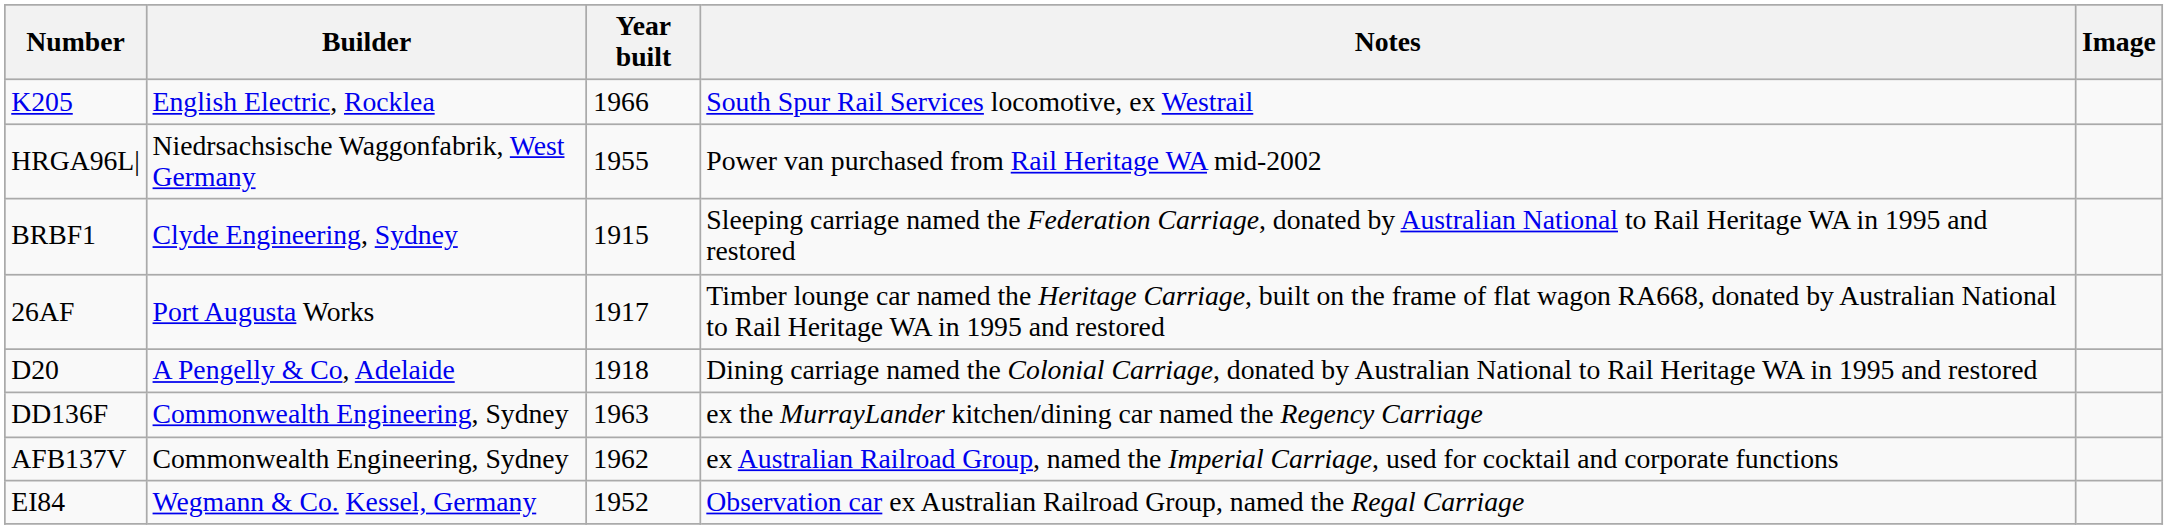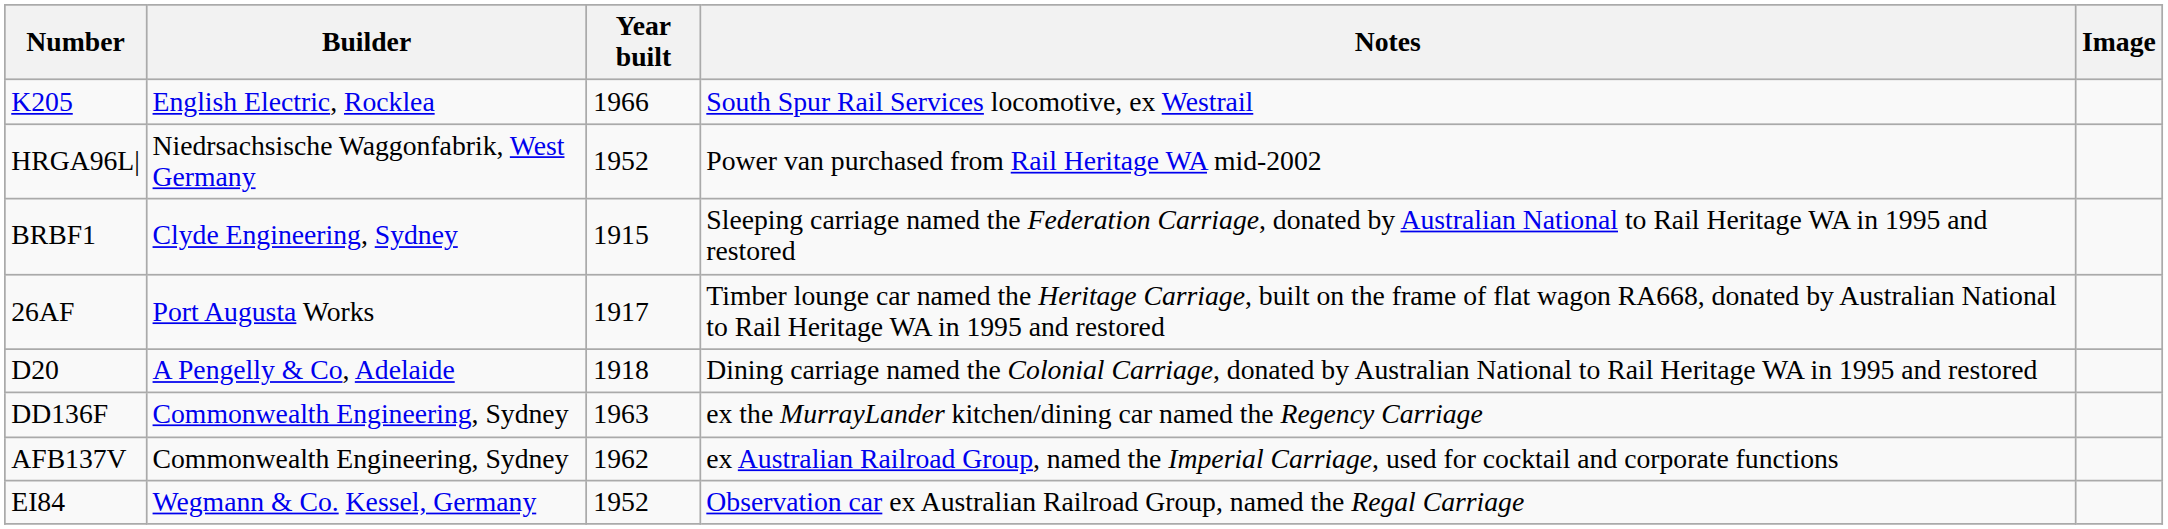HRGA96L| | Year built: 1955 -> 1952
